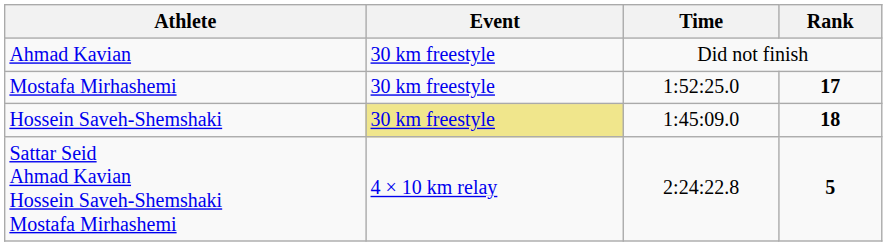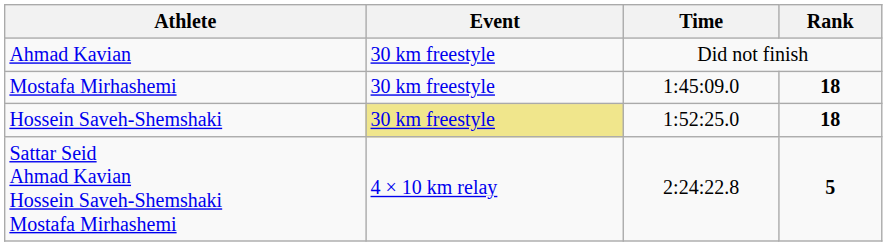Mostafa Mirhashemi | Time: 1:52:25.0 -> 1:45:09.0
Mostafa Mirhashemi | Rank: 17 -> 18
Hossein Saveh-Shemshaki | Time: 1:45:09.0 -> 1:52:25.0
